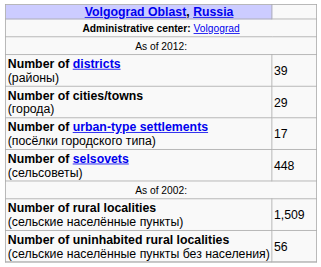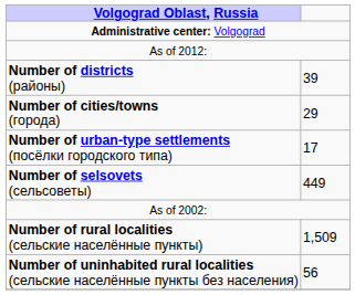Number of selsovets (сельсоветы) | column 2: 448 -> 449
